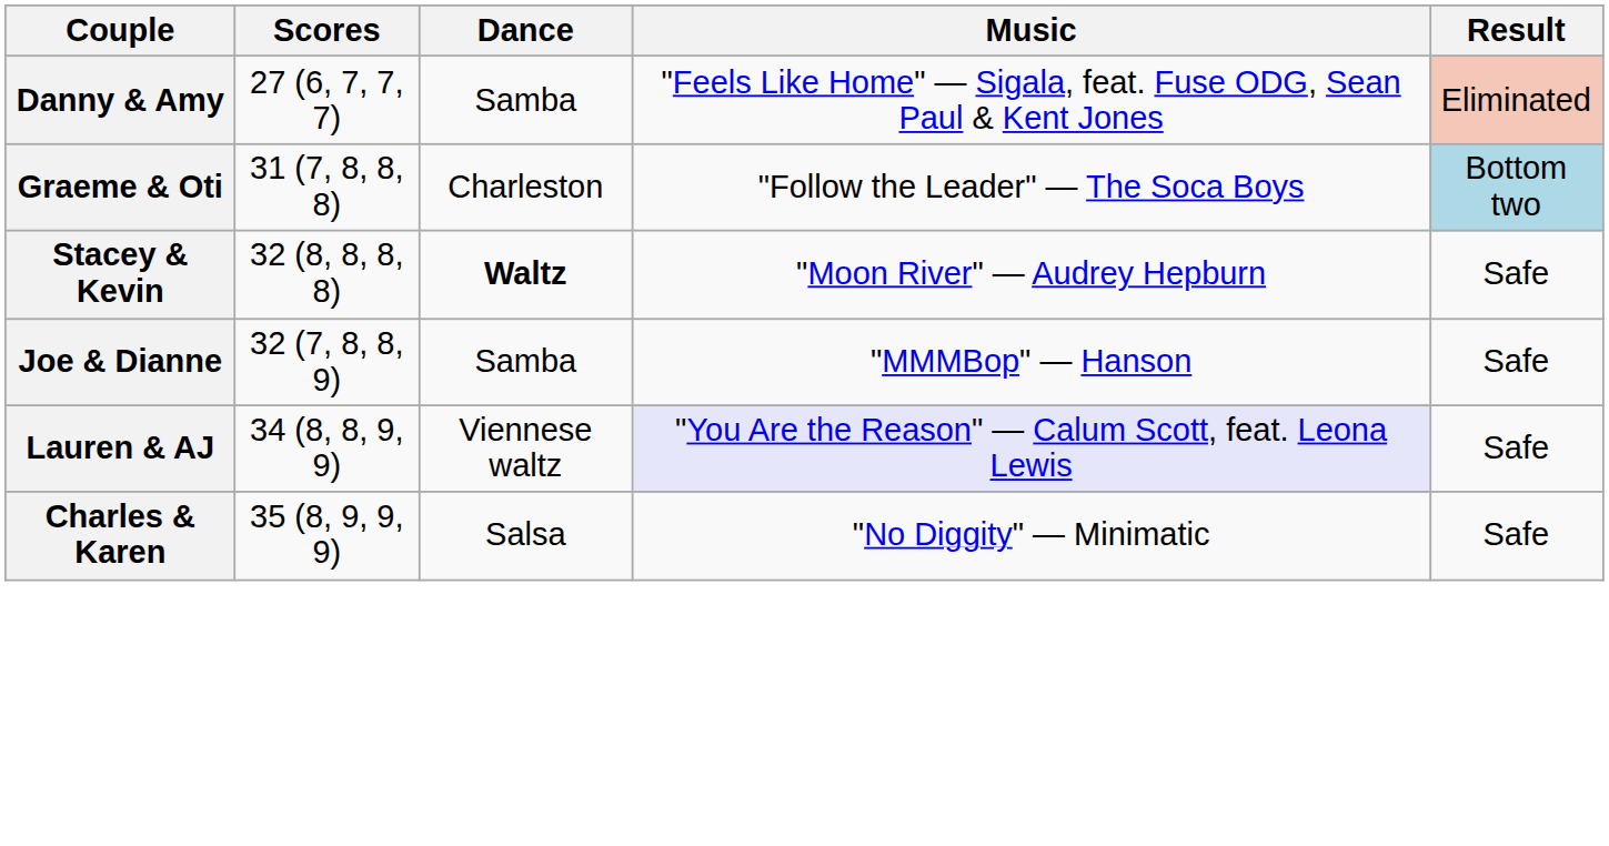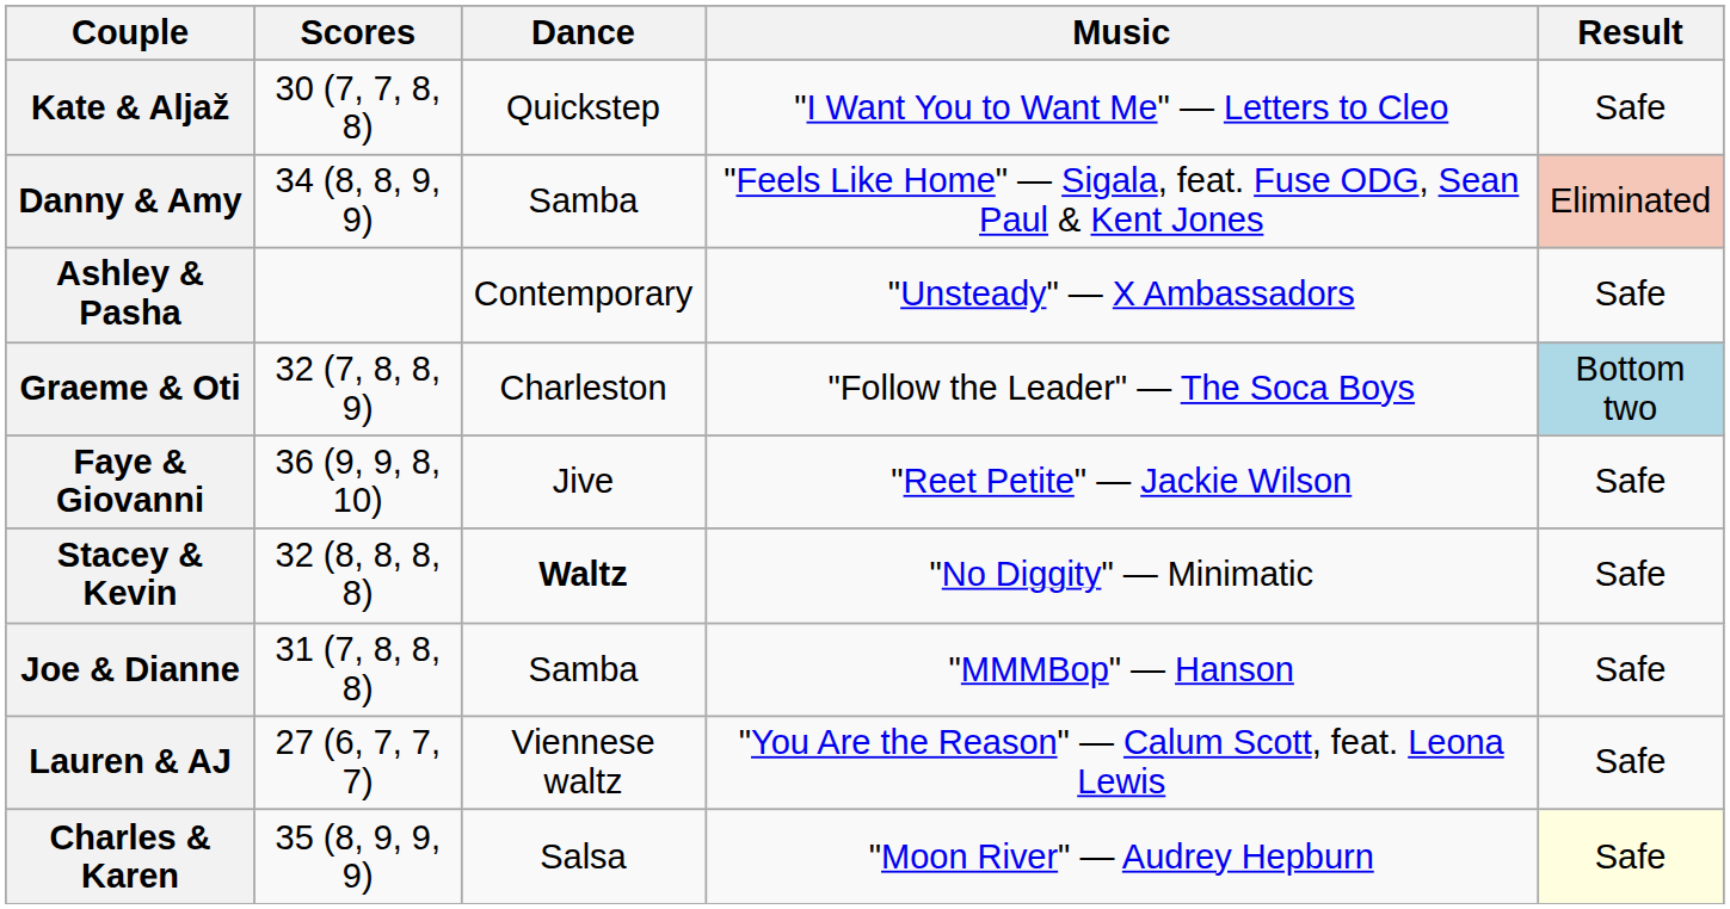+ row: Kate & Aljaž | 30 (7, 7, 8, 8) | Quickstep | "I Want You to Want Me" — Letters to Cleo | Safe
Danny & Amy | Scores: 27 (6, 7, 7, 7) -> 34 (8, 8, 9, 9)
+ row: Ashley & Pasha | Contemporary | "Unsteady" — X Ambassadors | Safe
Graeme & Oti | Scores: 31 (7, 8, 8, 8) -> 32 (7, 8, 8, 9)
+ row: Faye & Giovanni | 36 (9, 9, 8, 10) | Jive | "Reet Petite" — Jackie Wilson | Safe
Stacey & Kevin | Music: "Moon River" — Audrey Hepburn -> "No Diggity" — Minimatic
Joe & Dianne | Scores: 32 (7, 8, 8, 9) -> 31 (7, 8, 8, 8)
Lauren & AJ | Scores: 34 (8, 8, 9, 9) -> 27 (6, 7, 7, 7)
Lauren & AJ | Music: lavender background -> no background
Charles & Karen | Music: "No Diggity" — Minimatic -> "Moon River" — Audrey Hepburn
Charles & Karen | Result: no background -> lightyellow background
